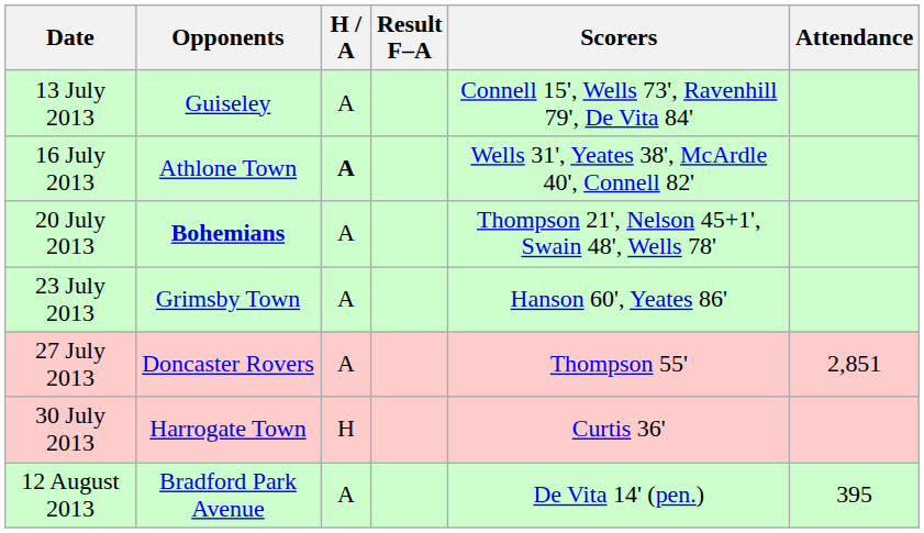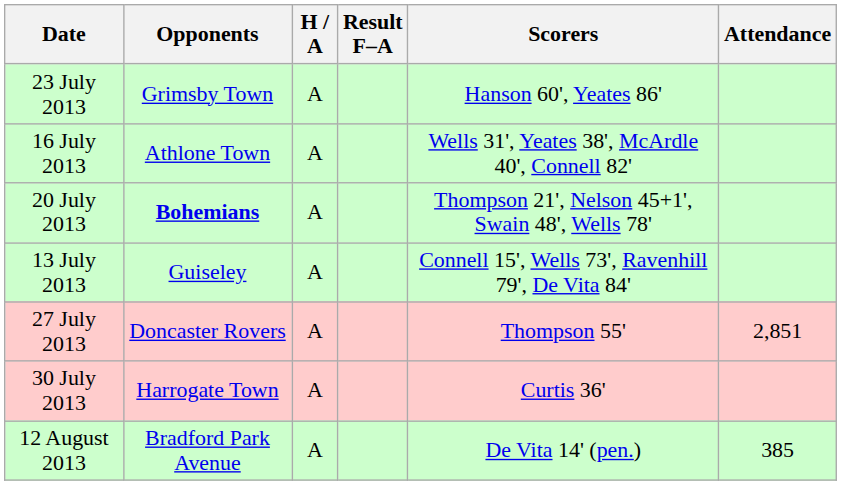rows swapped: 13 July 2013 <-> 23 July 2013
16 July 2013 | H / A: bold -> normal
30 July 2013 | H / A: H -> A
12 August 2013 | Attendance: 395 -> 385
